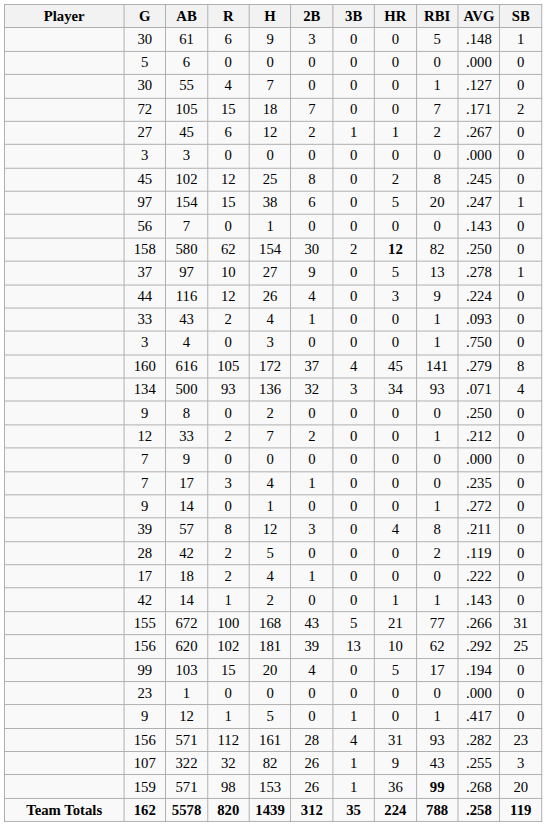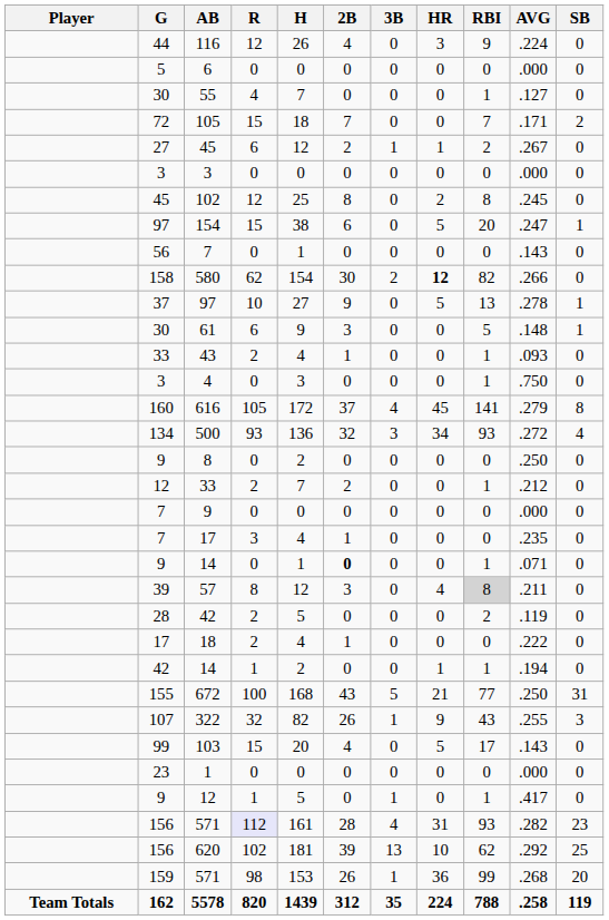rows swapped: 116 <-> 61
580 | AVG: .250 -> .266
500 | AVG: .071 -> .272
9 / 14 | 2B: normal -> bold
9 / 14 | AVG: .272 -> .071
57 | RBI: no background -> lightgrey background
42 / 14 | AVG: .143 -> .194
672 | AVG: .266 -> .250
rows swapped: 322 <-> 620
103 | AVG: .194 -> .143
156 / 571 | R: no background -> lavender background
159 / 571 | RBI: bold -> normal
